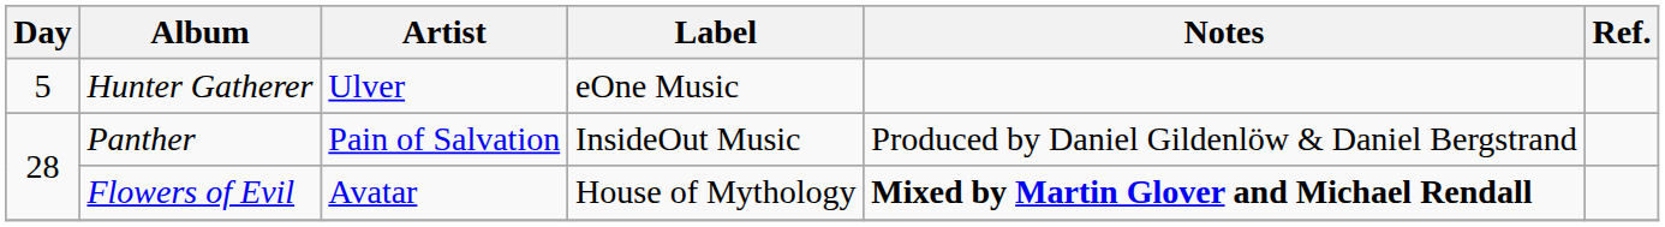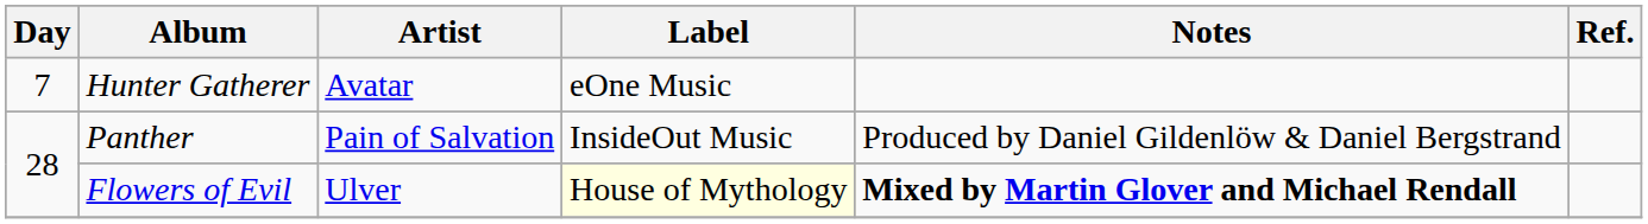Hunter Gatherer | Day: 5 -> 7
Hunter Gatherer | Artist: Ulver -> Avatar
Flowers of Evil | Artist: Avatar -> Ulver
Flowers of Evil | Label: no background -> lightyellow background
